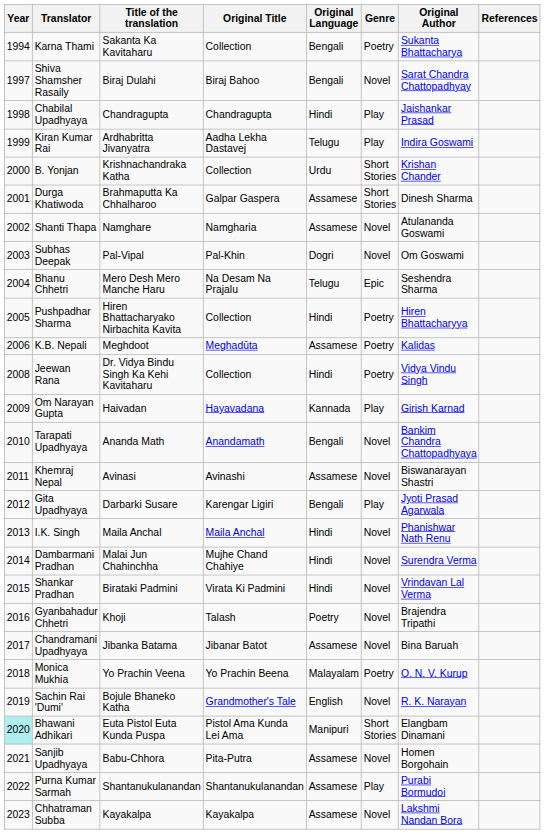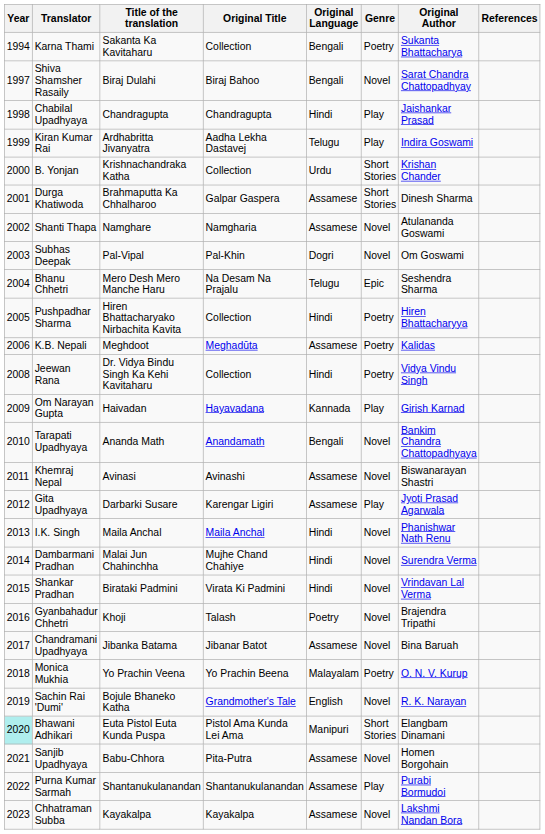Gita Upadhyaya | Original Language: Bengali -> Assamese
